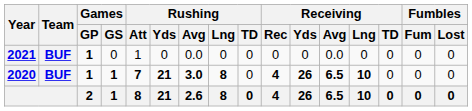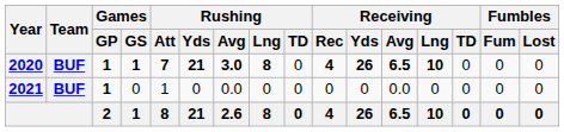rows swapped: 2020 <-> 2021
